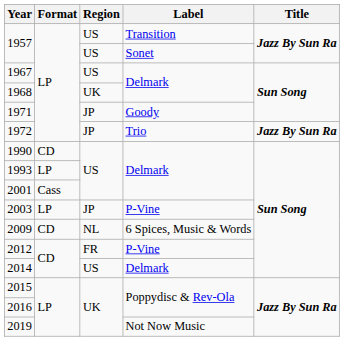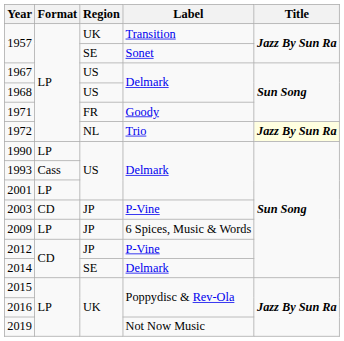1957 / Transition | Region: US -> UK
1957 / Sonet | Region: US -> SE
1968 | Region: UK -> US
1971 | Region: JP -> FR
1972 | Region: JP -> NL
1972 | Title: no background -> lightyellow background
1990 | Format: CD -> LP
1993 | Format: LP -> Cass
2001 | Format: Cass -> LP
2003 | Format: LP -> CD
2009 | Format: CD -> LP
2009 | Region: NL -> JP
2012 | Region: FR -> JP
2014 | Region: US -> SE
